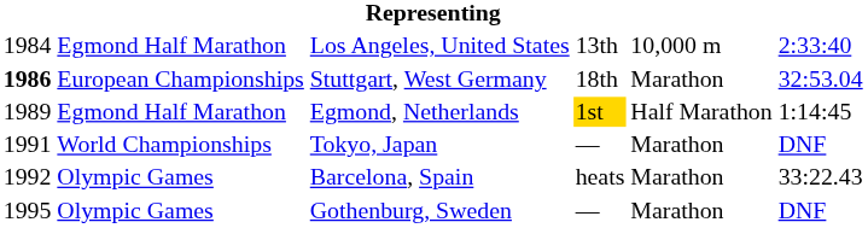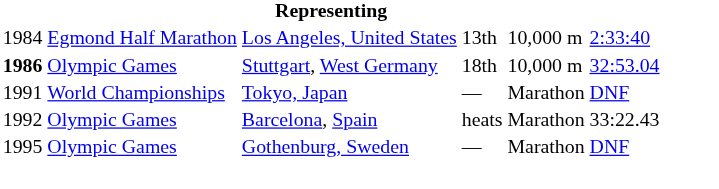Stuttgart, West Germany | column 2: European Championships -> Olympic Games
Stuttgart, West Germany | column 5: Marathon -> 10,000 m
- row: 1989 | Egmond Half Marathon | Egmond, Netherlands | 1st | Half Marathon | 1:14:45
